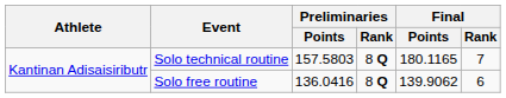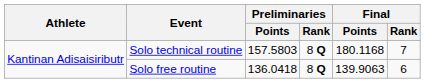Solo technical routine | Final / Points: 180.1165 -> 180.1168
Solo free routine | Preliminaries / Points: 136.0416 -> 136.0418
Solo free routine | Final / Points: 139.9062 -> 139.9063
